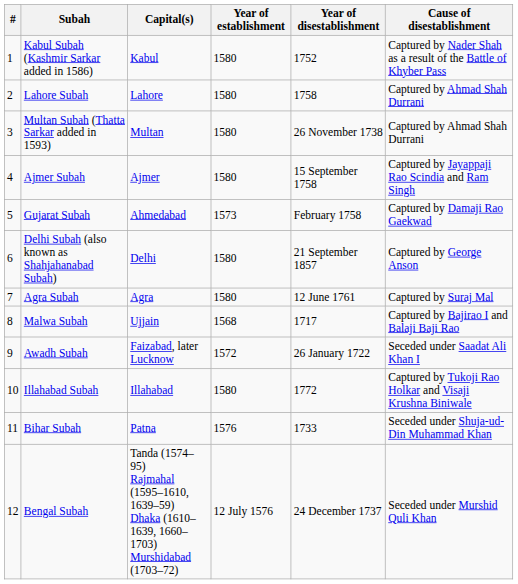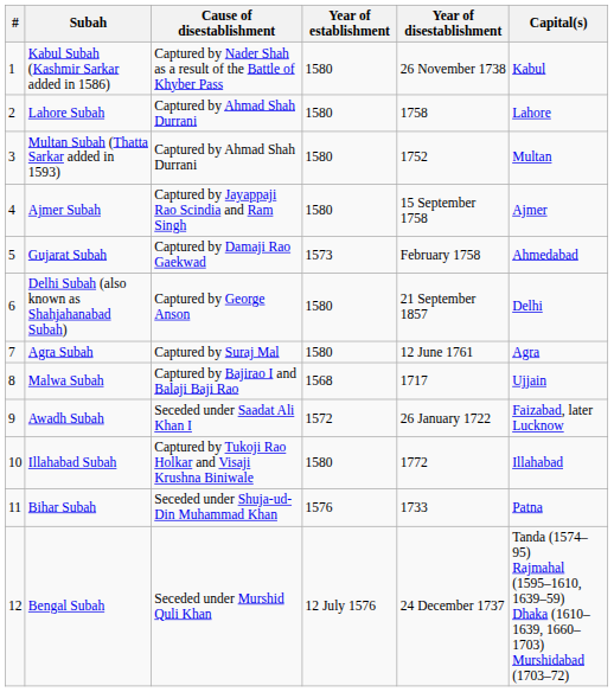columns swapped: Capital(s) <-> Cause of disestablishment
Kabul Subah (Kashmir Sarkar added in 1586) | Year of disestablishment: 1752 -> 26 November 1738
Multan Subah (Thatta Sarkar added in 1593) | Year of disestablishment: 26 November 1738 -> 1752
